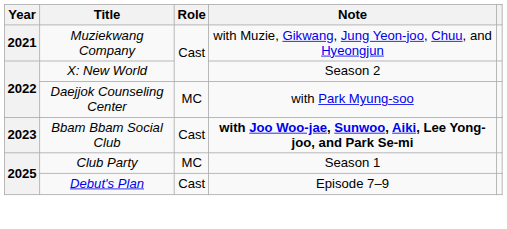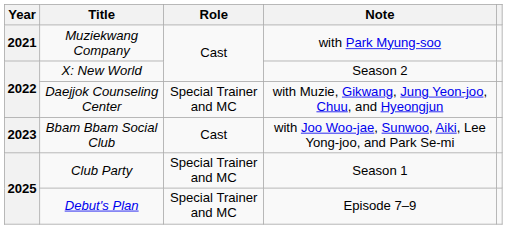Muziekwang Company | Note: with Muzie, Gikwang, Jung Yeon-joo, Chuu, and Hyeongjun -> with Park Myung-soo
Daejjok Counseling Center | Role: MC -> Special Trainer and MC
Daejjok Counseling Center | Note: with Park Myung-soo -> with Muzie, Gikwang, Jung Yeon-joo, Chuu, and Hyeongjun
Bbam Bbam Social Club | Note: bold -> normal
Club Party | Role: MC -> Special Trainer and MC
Debut's Plan | Role: Cast -> Special Trainer and MC
